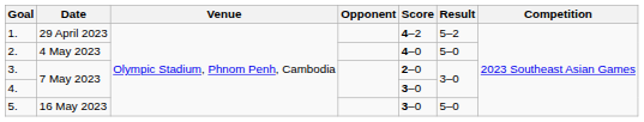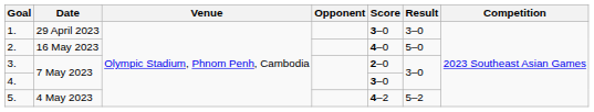1. | Score: 4–2 -> 3–0
1. | Result: 5–2 -> 3–0
2. | Date: 4 May 2023 -> 16 May 2023
5. | Date: 16 May 2023 -> 4 May 2023
5. | Score: 3–0 -> 4–2
5. | Result: 5–0 -> 5–2
